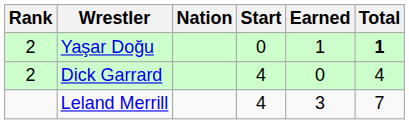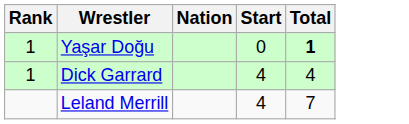- column: Earned | 1 | 0 | 3
Yaşar Doğu | Rank: 2 -> 1
Dick Garrard | Rank: 2 -> 1
